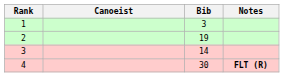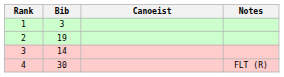columns swapped: Bib <-> Canoeist
4 | Notes: bold -> normal
